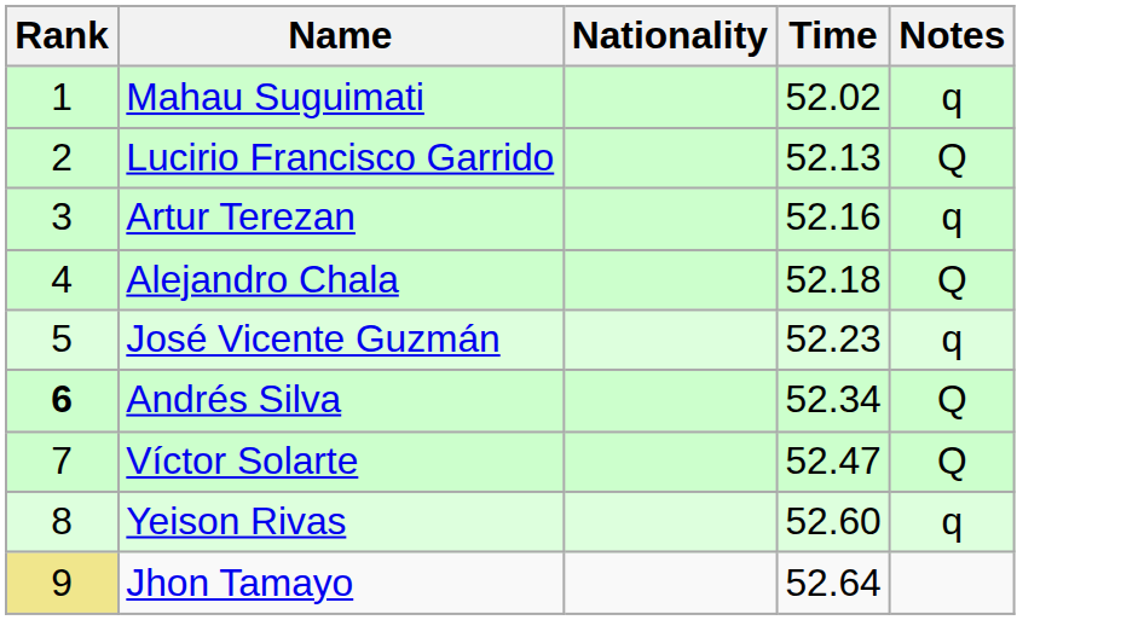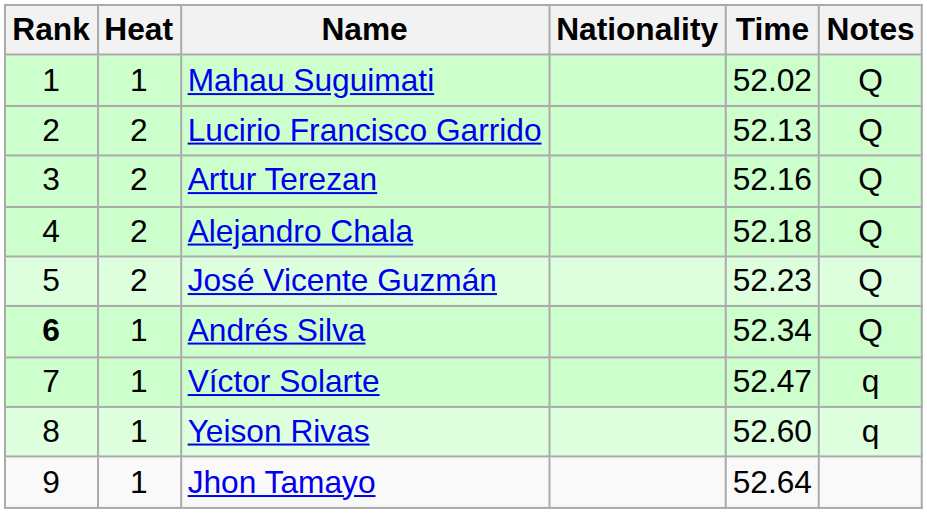+ column: Heat | 1 | 2 | 2 | 2 | 2 | 1 | 1 | 1 | 1
Mahau Suguimati | Notes: q -> Q
Artur Terezan | Notes: q -> Q
José Vicente Guzmán | Notes: q -> Q
Víctor Solarte | Notes: Q -> q
Jhon Tamayo | Rank: khaki background -> no background
